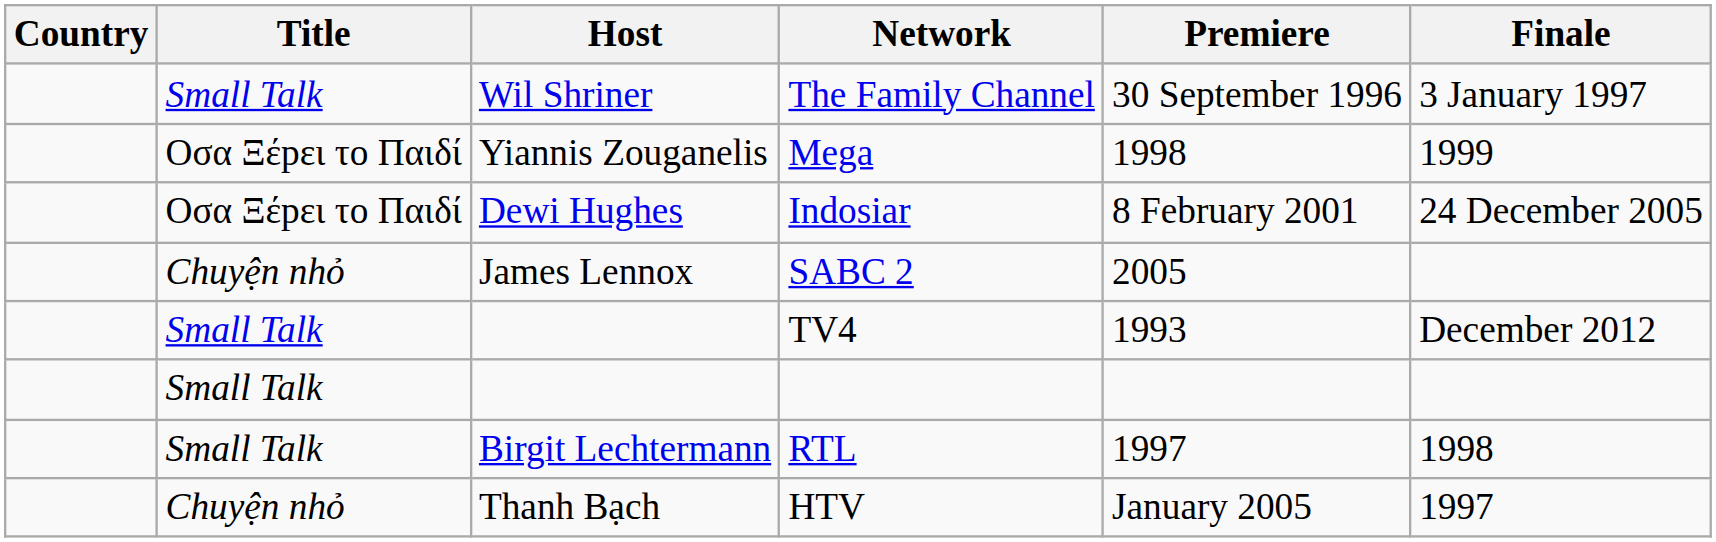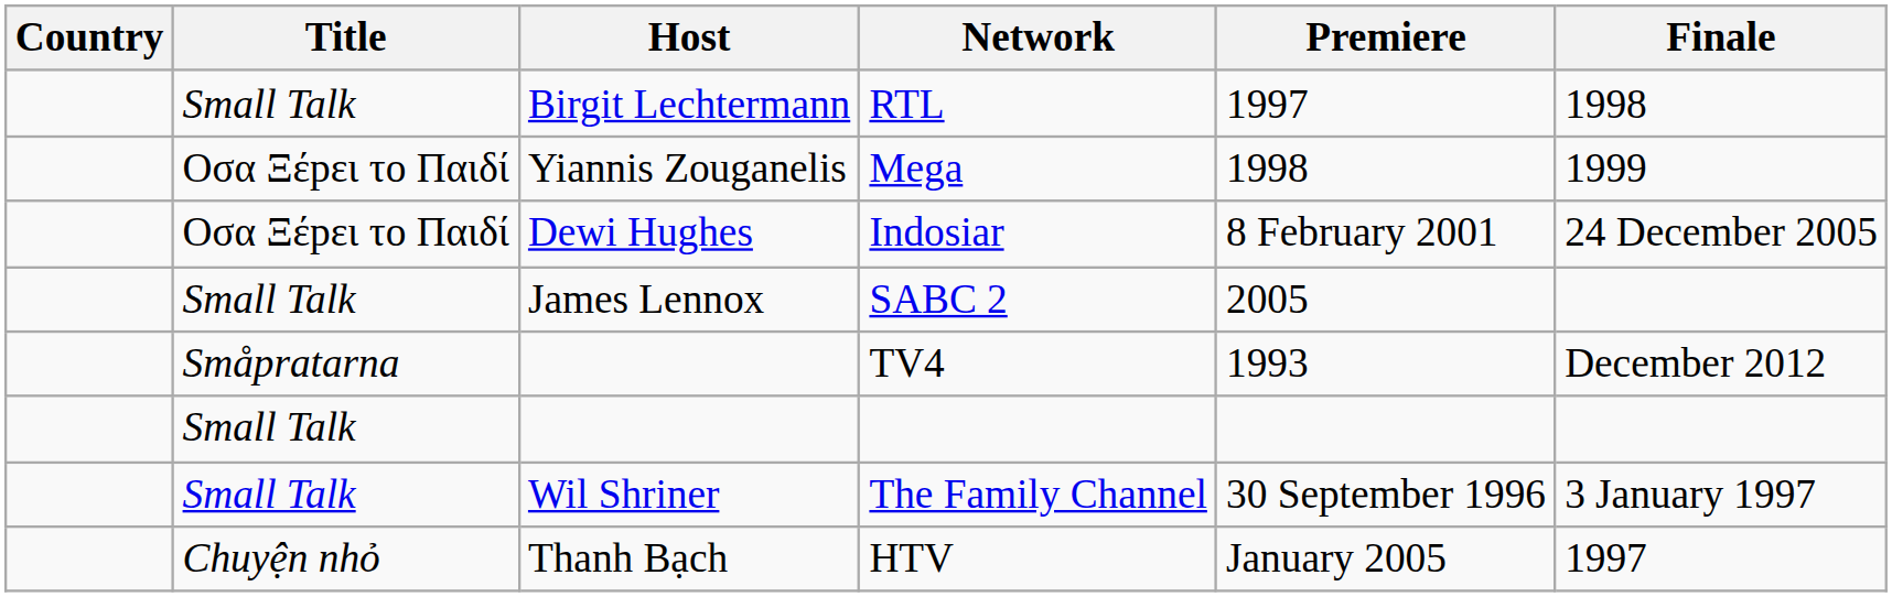rows swapped: RTL <-> The Family Channel
SABC 2 | Title: Chuyện nhỏ -> Small Talk
TV4 | Title: Small Talk -> Småpratarna
